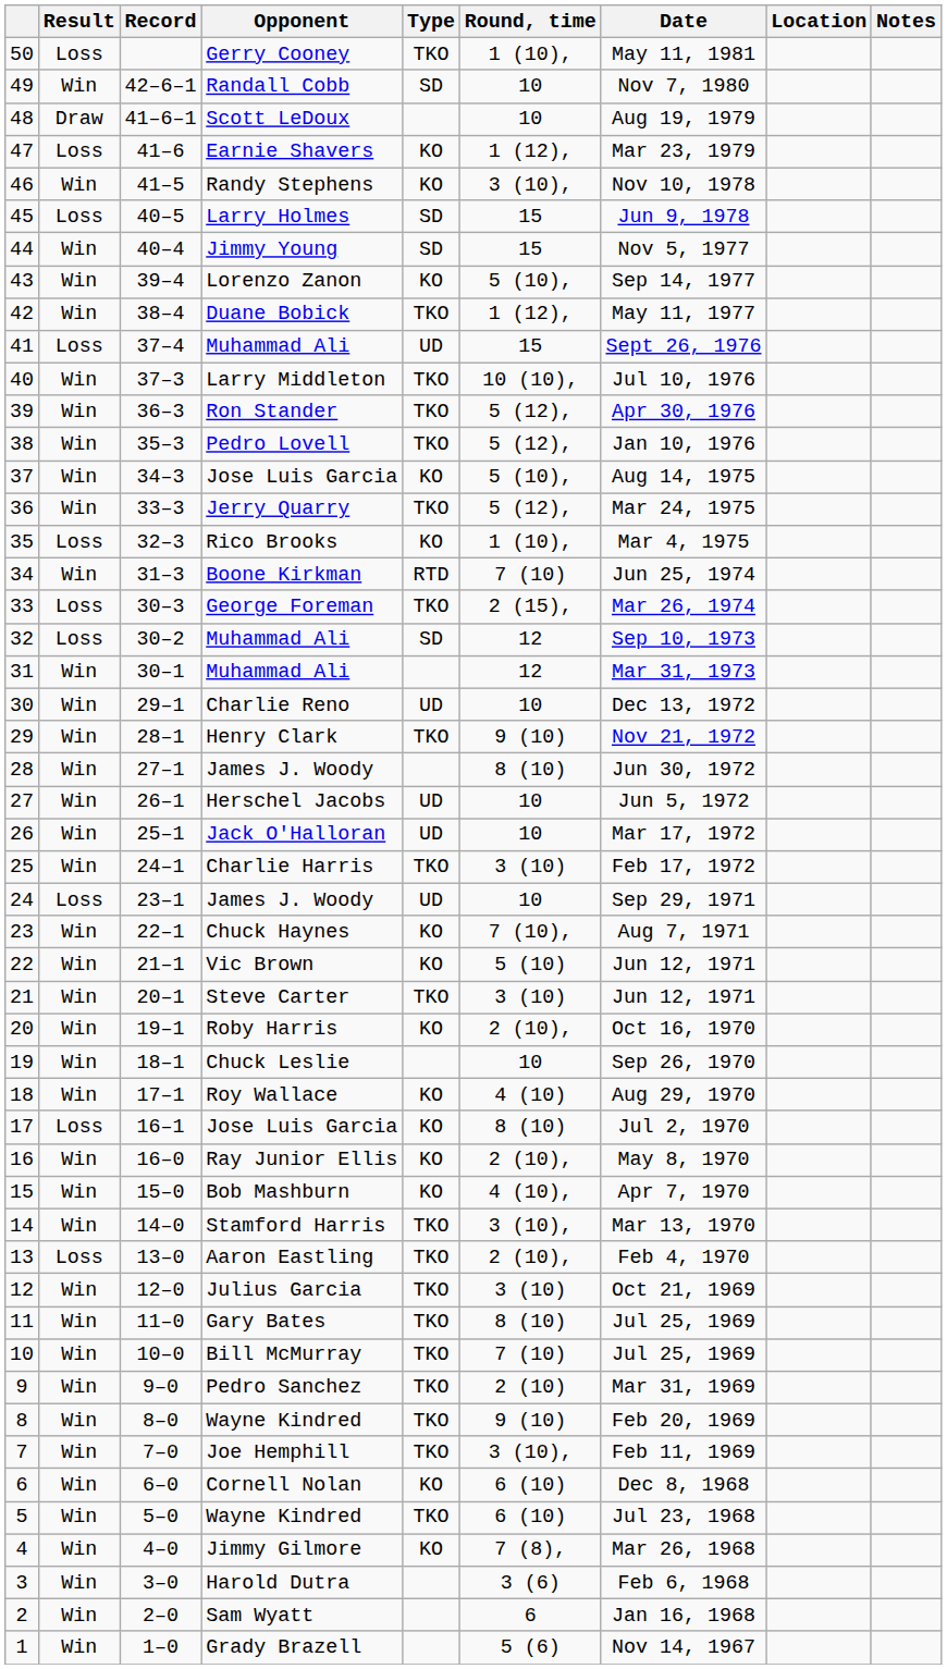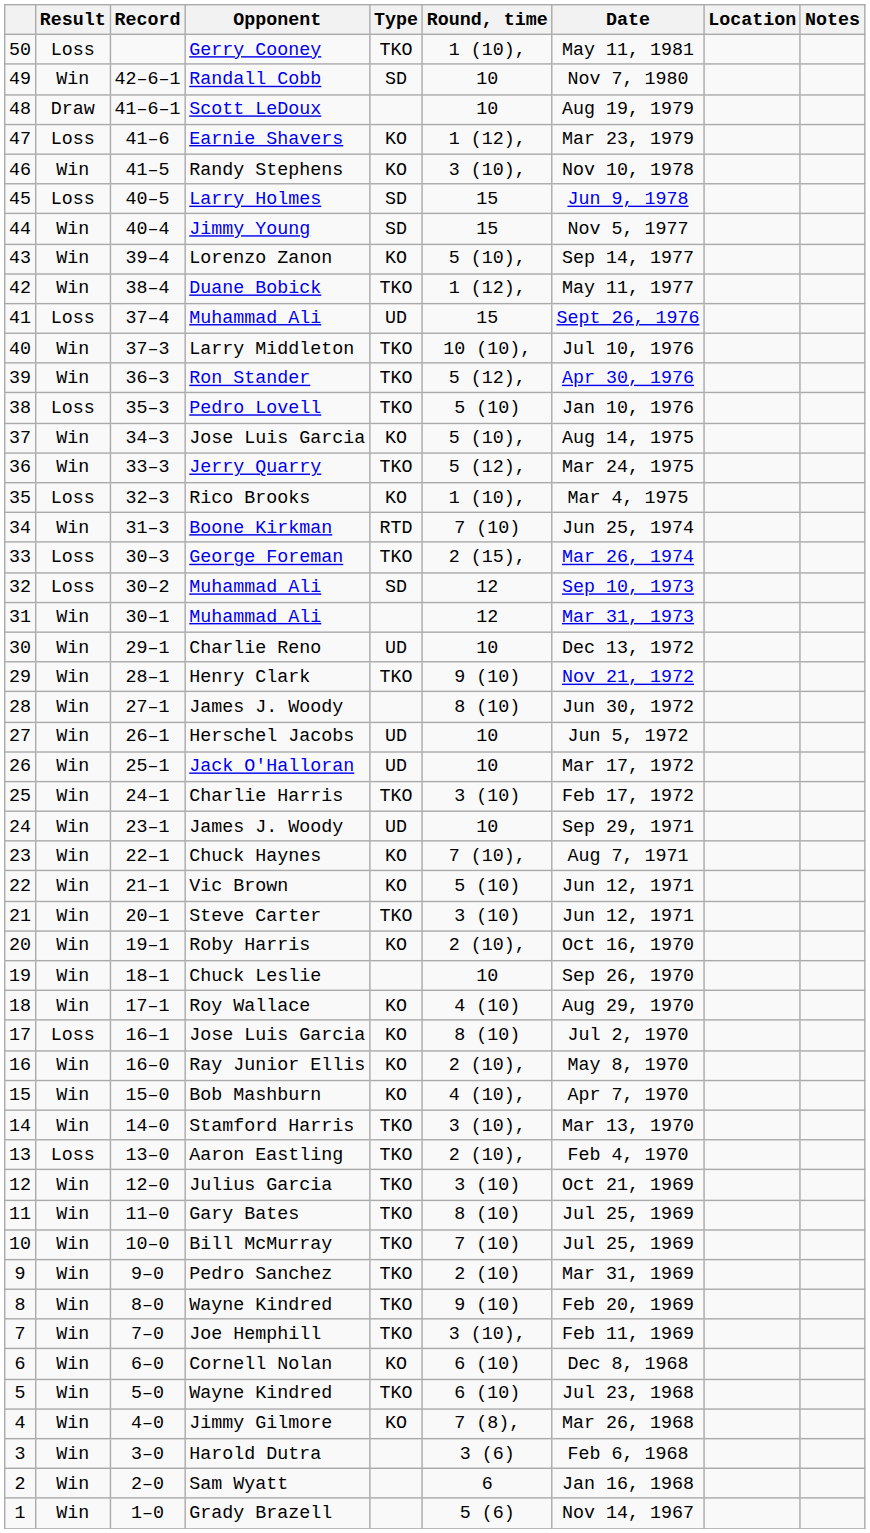Pedro Lovell | Result: Win -> Loss
Pedro Lovell | Round, time: 5 (12), -> 5 (10)
24 / James J. Woody | Result: Loss -> Win
